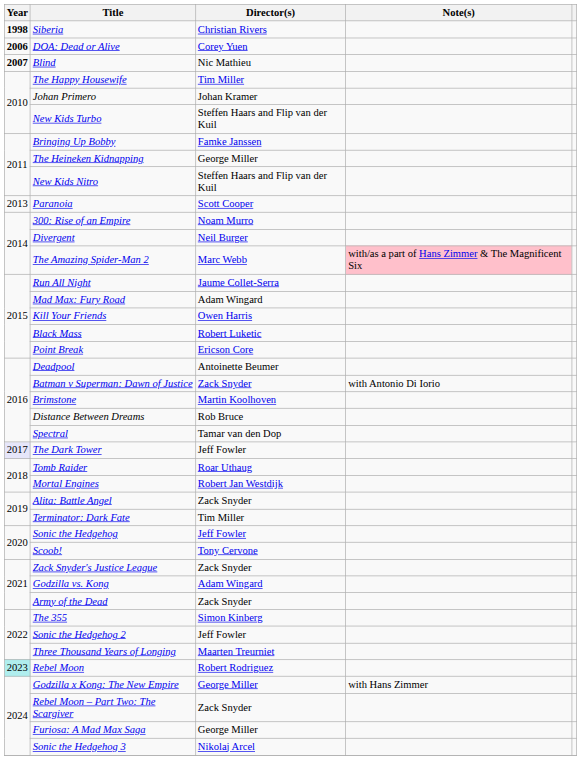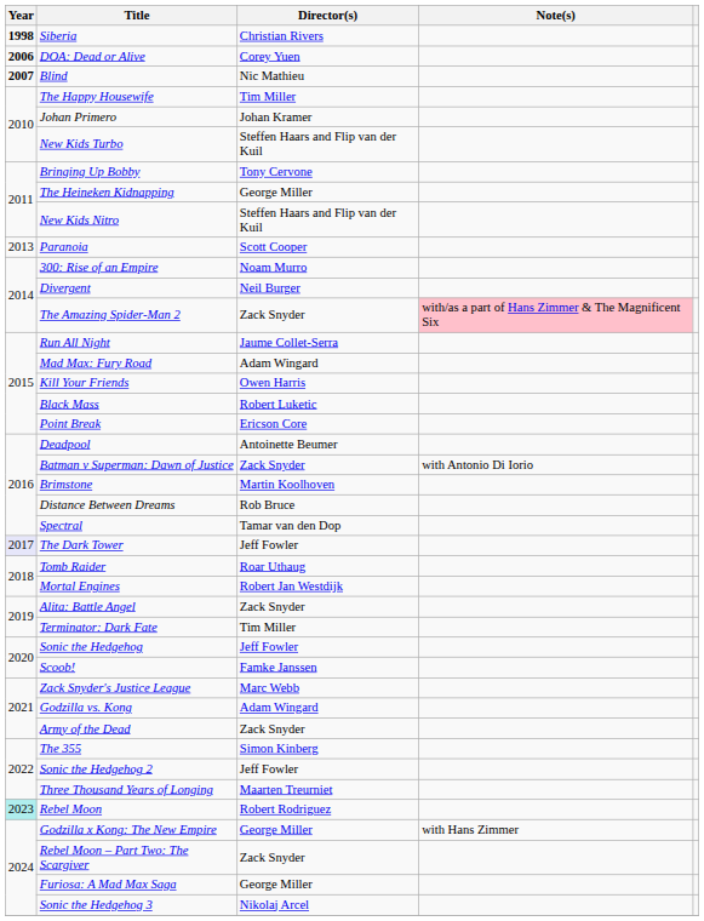Bringing Up Bobby | Director(s): Famke Janssen -> Tony Cervone
The Amazing Spider-Man 2 | Director(s): Marc Webb -> Zack Snyder
Scoob! | Director(s): Tony Cervone -> Famke Janssen
Zack Snyder's Justice League | Director(s): Zack Snyder -> Marc Webb
